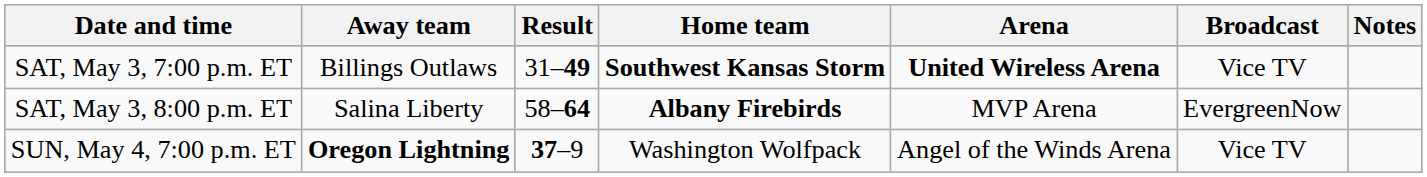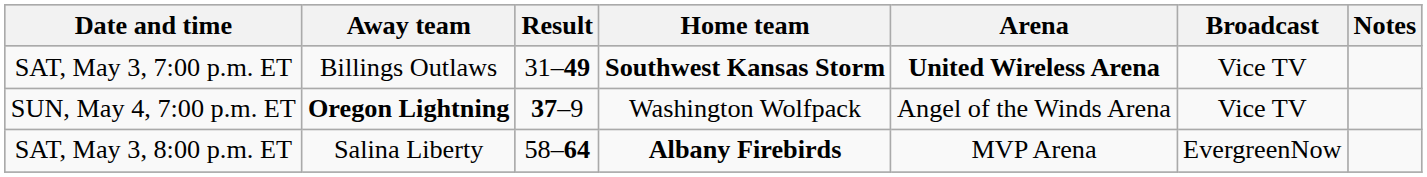rows swapped: SAT, May 3, 8:00 p.m. ET <-> SUN, May 4, 7:00 p.m. ET
